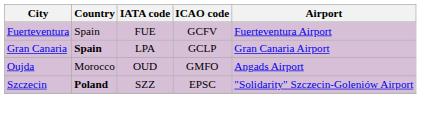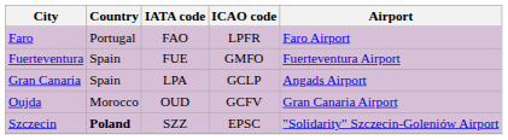+ row: Faro | Portugal | FAO | LPFR | Faro Airport
Fuerteventura | ICAO code: GCFV -> GMFO
Gran Canaria | Country: bold -> normal
Gran Canaria | Airport: Gran Canaria Airport -> Angads Airport
Oujda | ICAO code: GMFO -> GCFV
Oujda | Airport: Angads Airport -> Gran Canaria Airport
